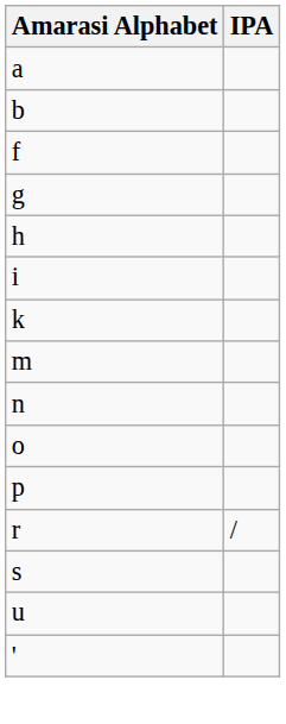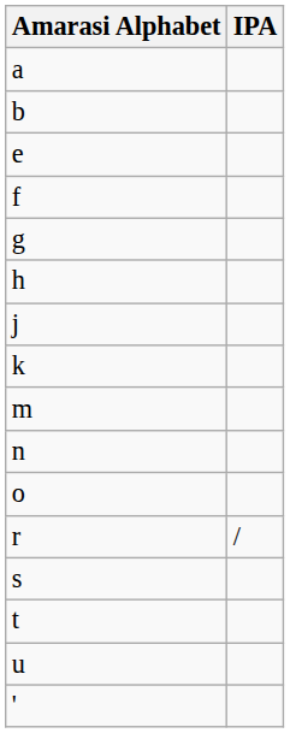+ row: e
- row: i
+ row: j
- row: p
+ row: t
